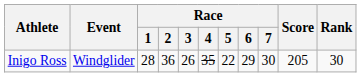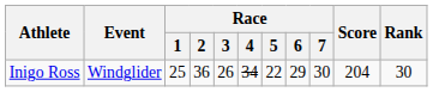Inigo Ross | Race / 1: 28 -> 25
Inigo Ross | Race / 4: 35 -> 34
Inigo Ross | Score: 205 -> 204
